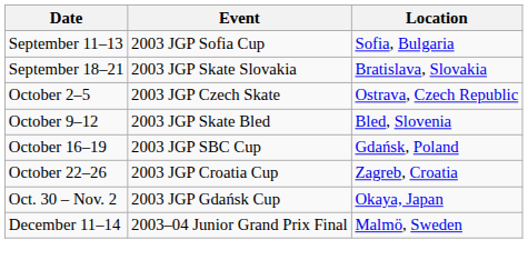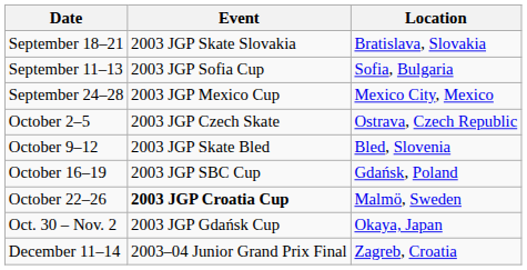rows swapped: September 11–13 <-> September 18–21
+ row: September 24–28 | 2003 JGP Mexico Cup | Mexico City, Mexico
October 22–26 | Event: normal -> bold
October 22–26 | Location: Zagreb, Croatia -> Malmö, Sweden
December 11–14 | Location: Malmö, Sweden -> Zagreb, Croatia
